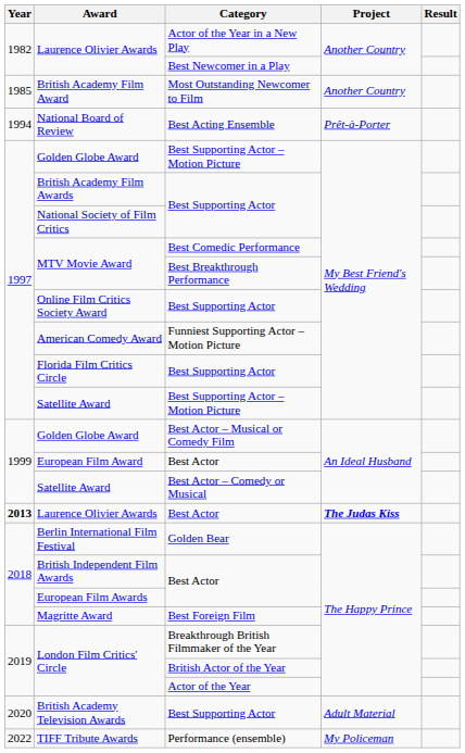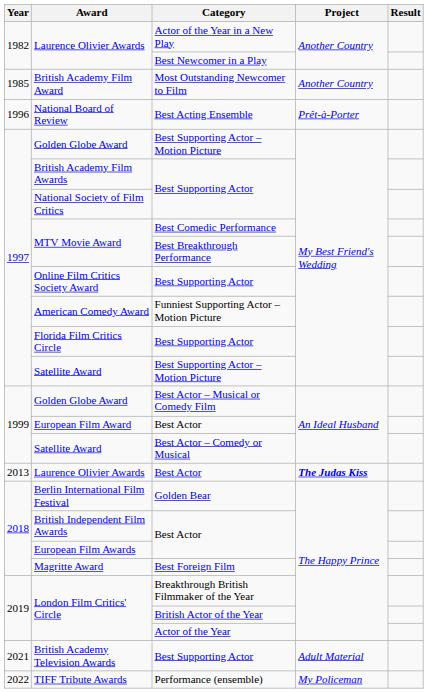National Board of Review | Year: 1994 -> 1996
Laurence Olivier Awards / Best Actor | Year: bold -> normal
British Academy Television Awards | Year: 2020 -> 2021
